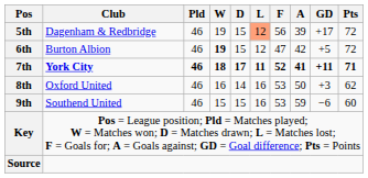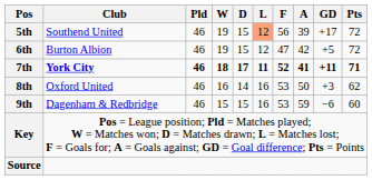5th | Club: Dagenham & Redbridge -> Southend United
6th | W: bold -> normal
9th | Club: Southend United -> Dagenham & Redbridge
